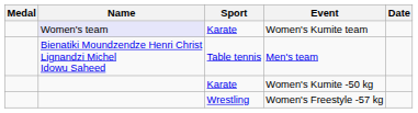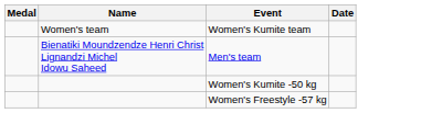- column: Sport | Karate | Table tennis | Karate | Wrestling
Women's Kumite team | Name: lavender background -> no background
